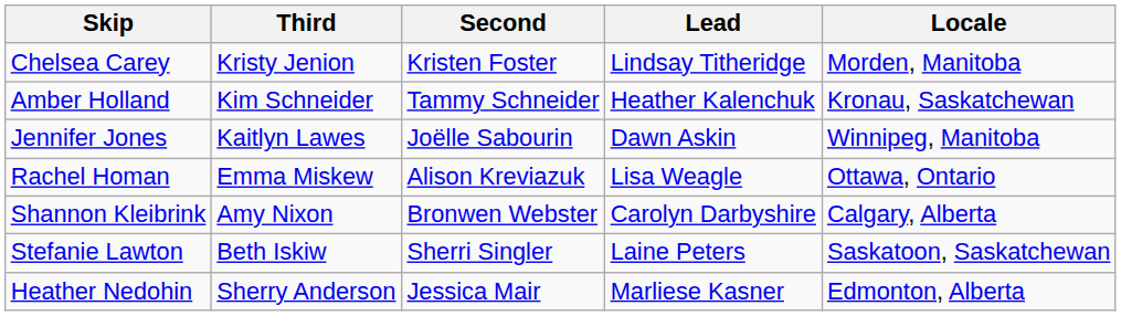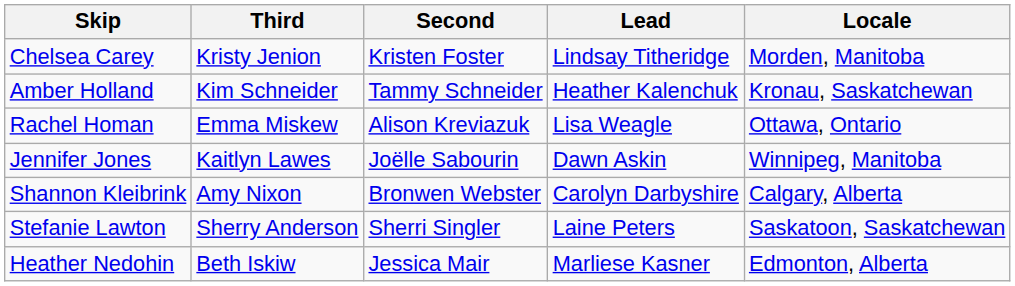rows swapped: Rachel Homan <-> Jennifer Jones
Stefanie Lawton | Third: Beth Iskiw -> Sherry Anderson
Heather Nedohin | Third: Sherry Anderson -> Beth Iskiw
